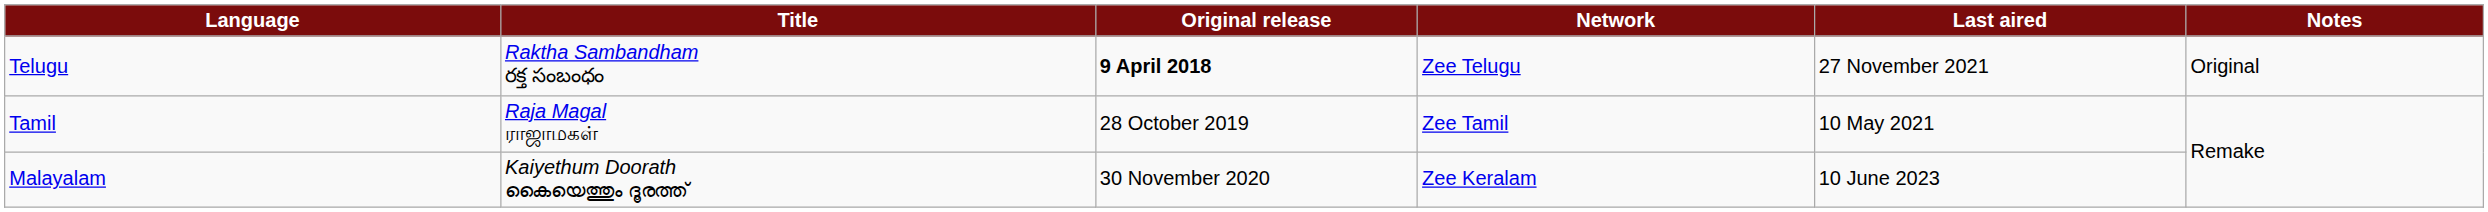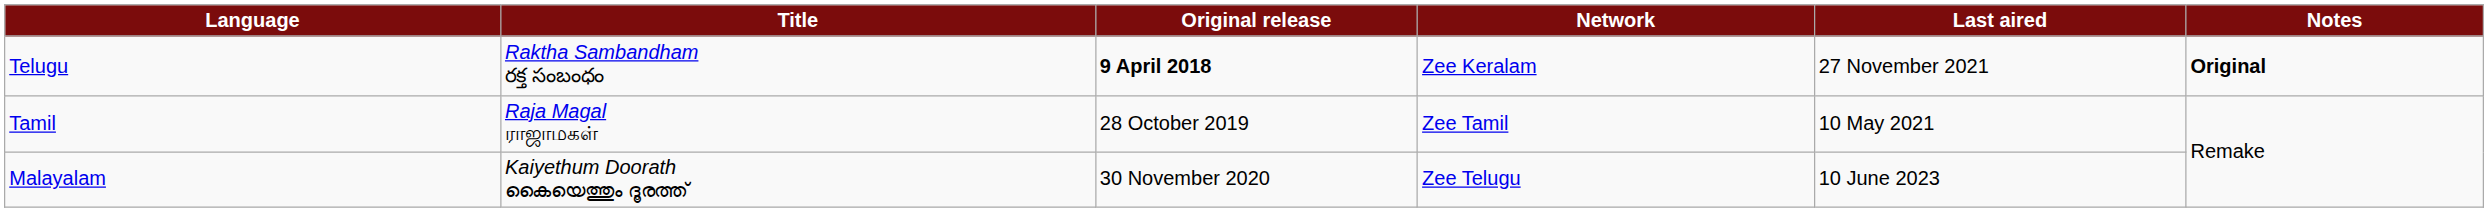Telugu | Network: Zee Telugu -> Zee Keralam
Telugu | Notes: normal -> bold
Malayalam | Network: Zee Keralam -> Zee Telugu
